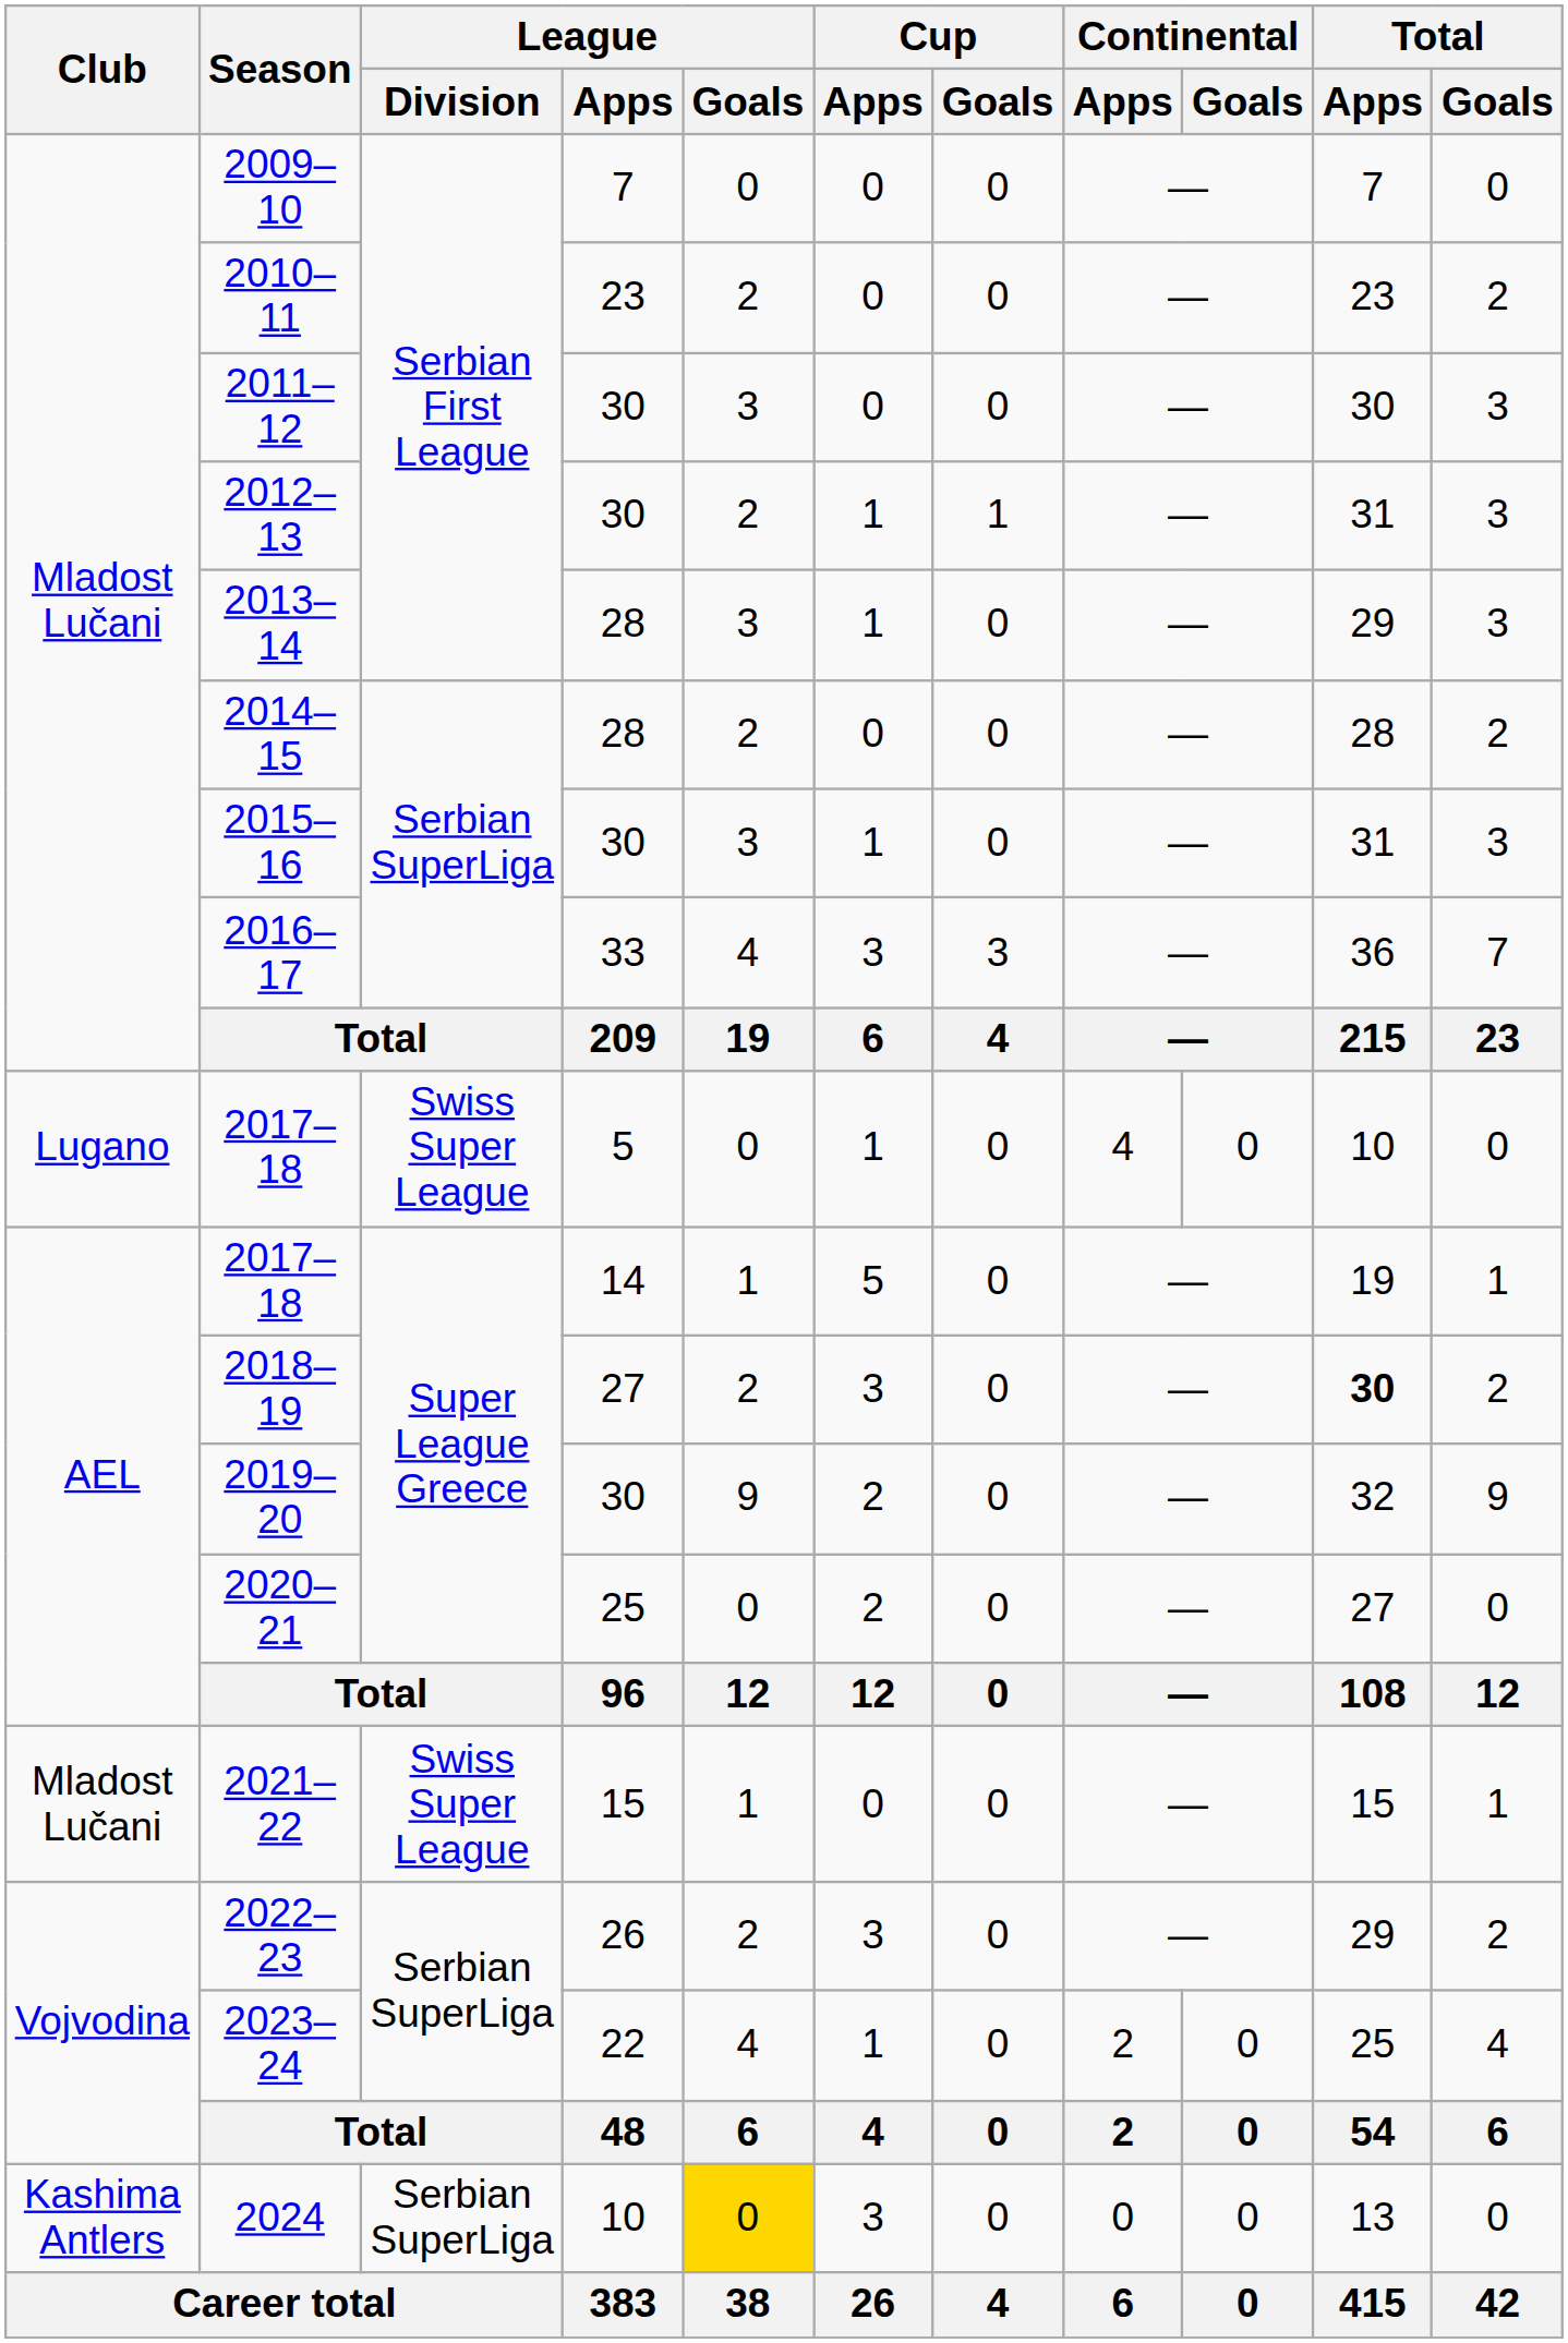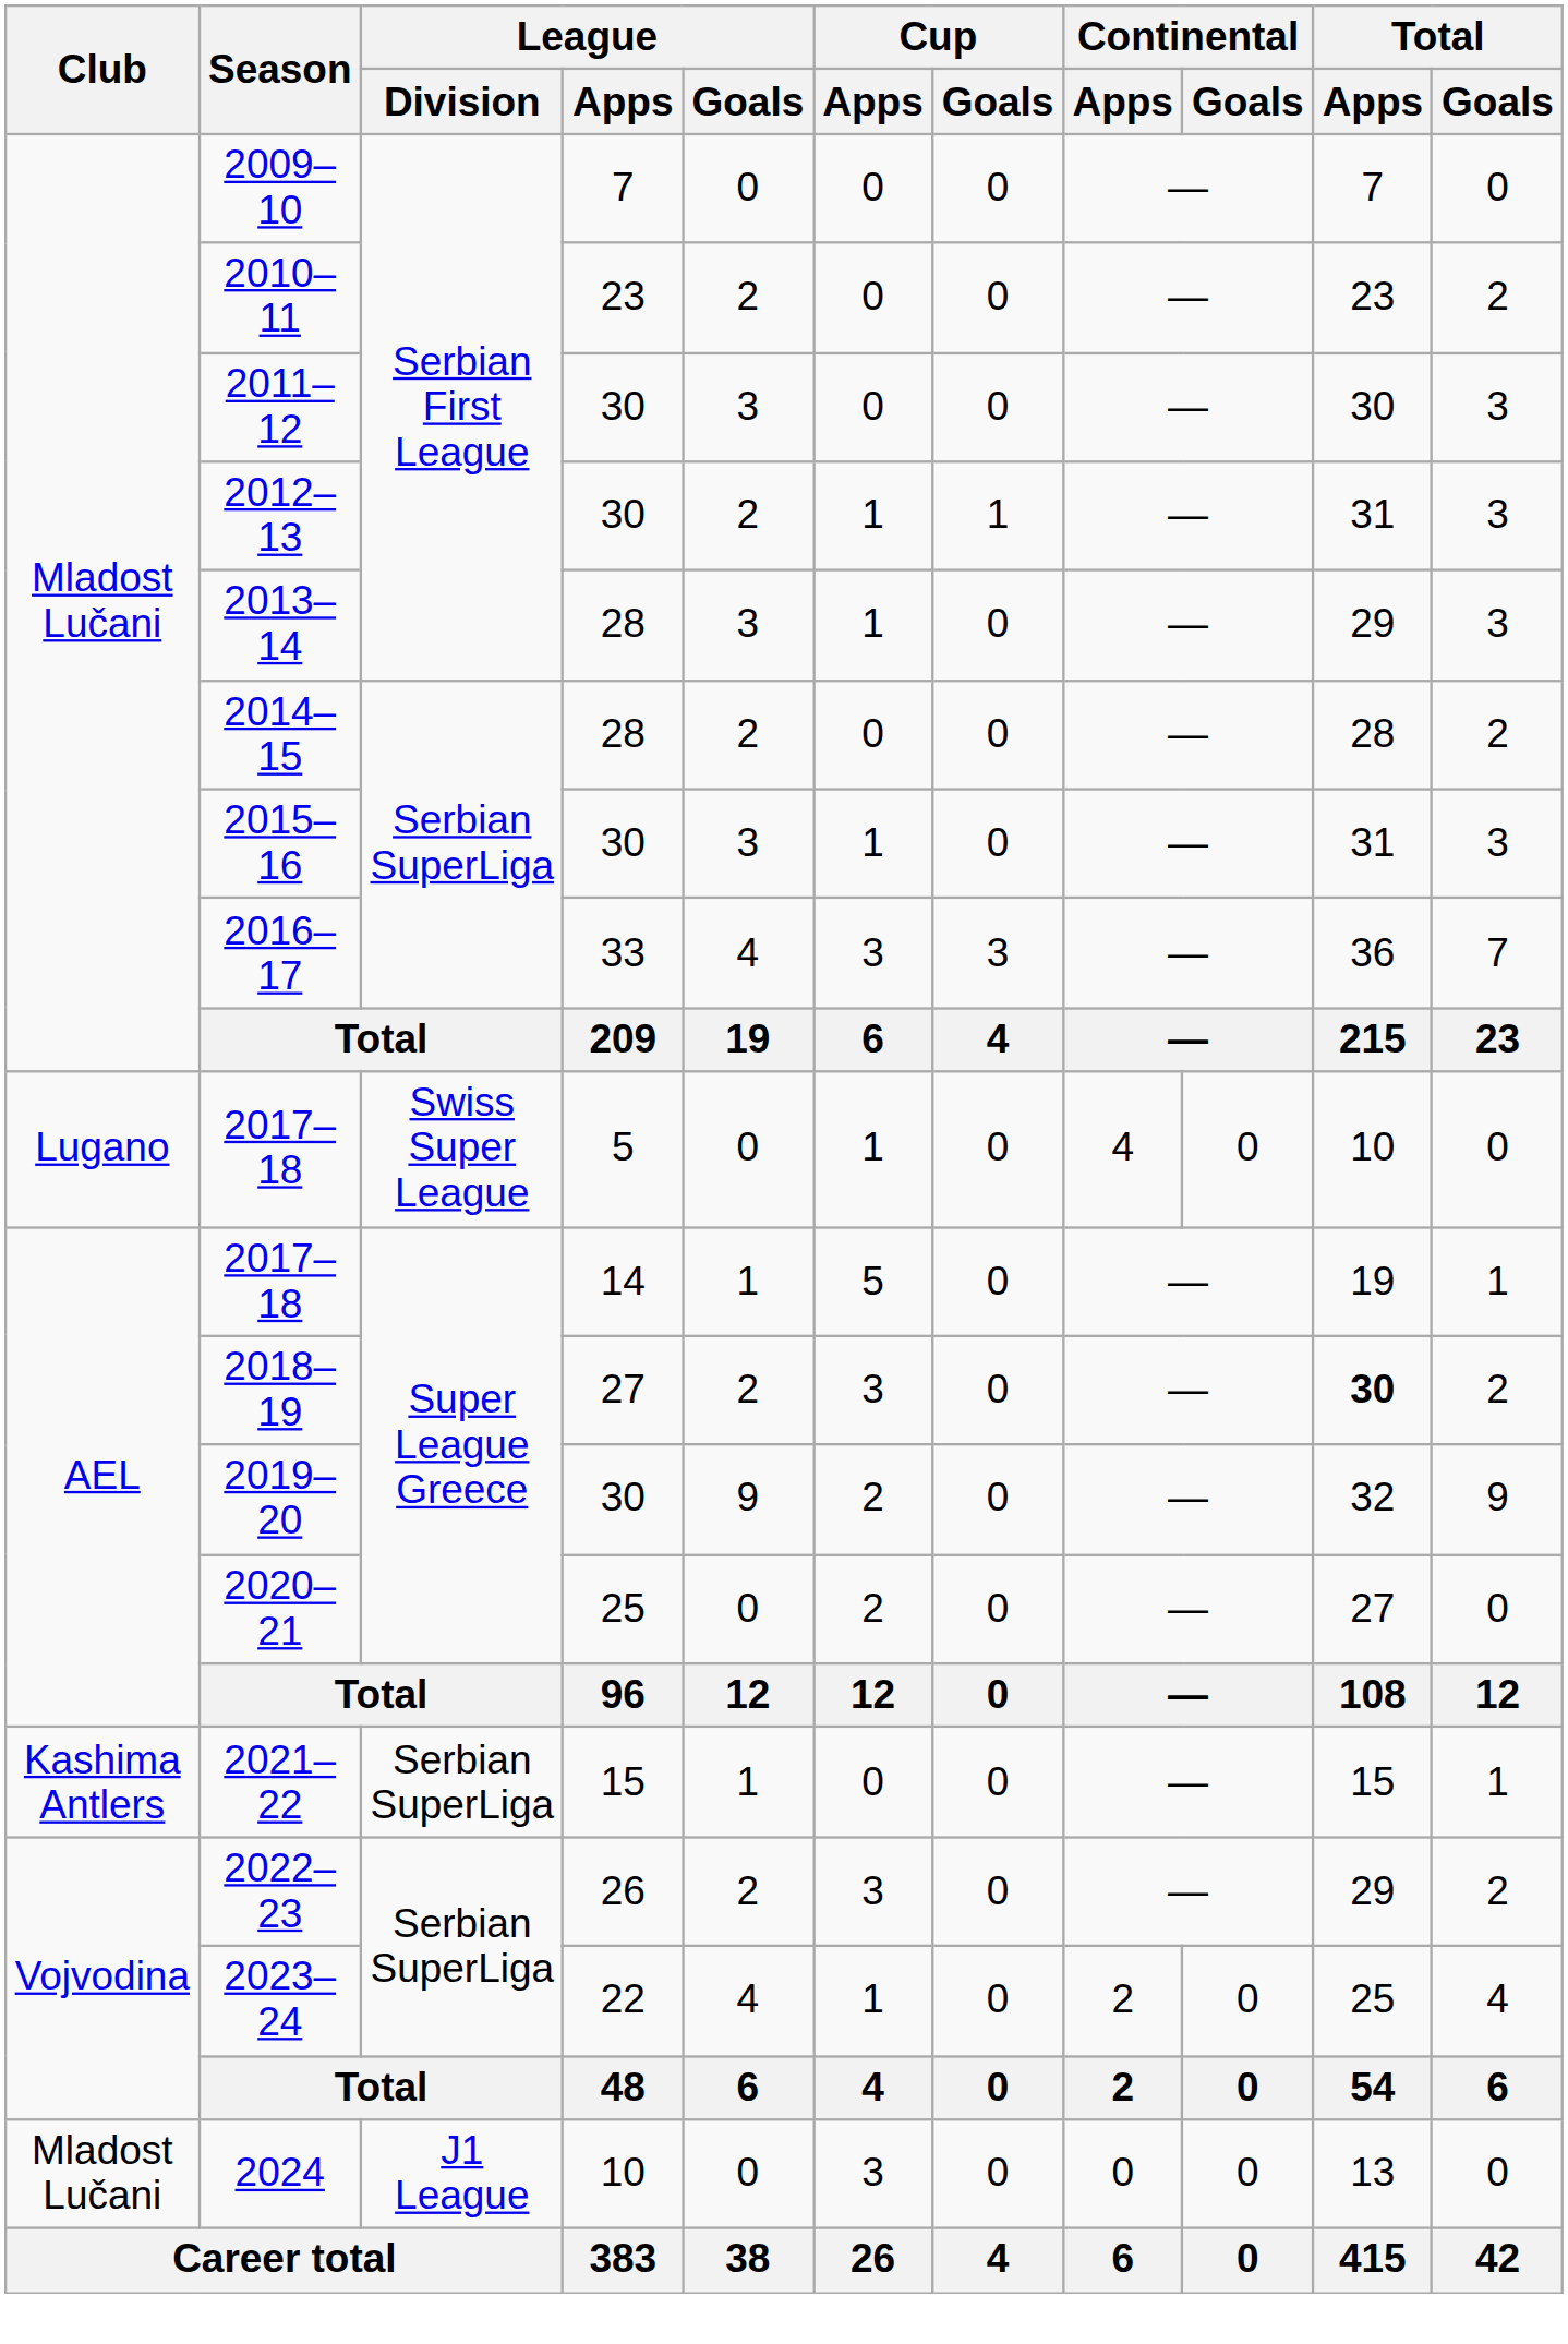2021–22 | Club: Mladost Lučani -> Kashima Antlers
2021–22 | League / Division: Swiss Super League -> Serbian SuperLiga
2024 | Club: Kashima Antlers -> Mladost Lučani
2024 | League / Division: Serbian SuperLiga -> J1 League
2024 | League / Goals: gold background -> no background
